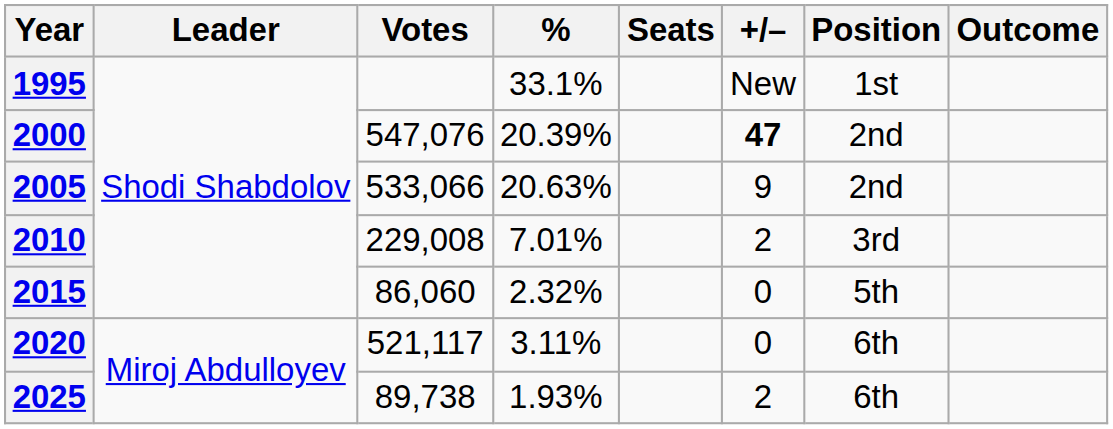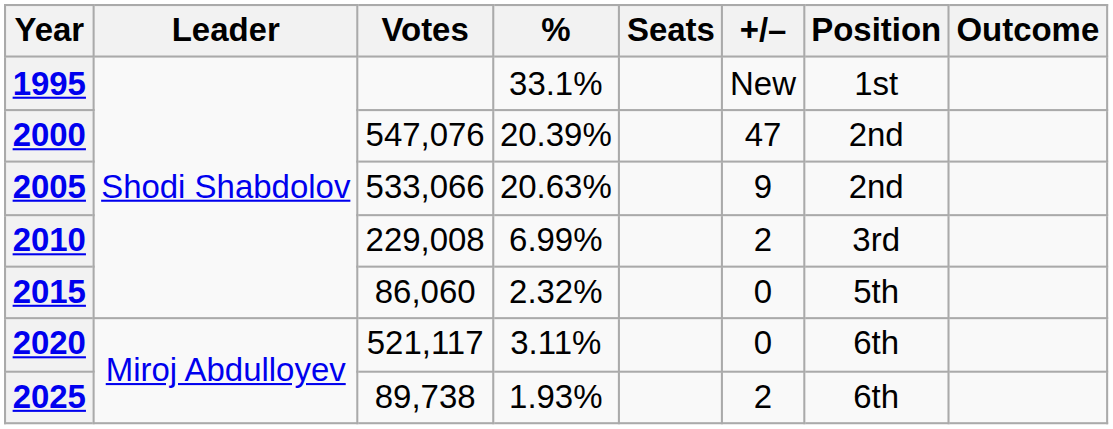2000 | +/–: bold -> normal
2010 | %: 7.01% -> 6.99%
